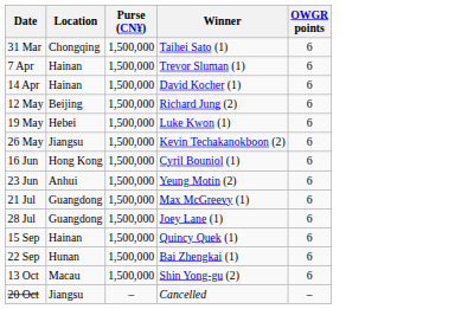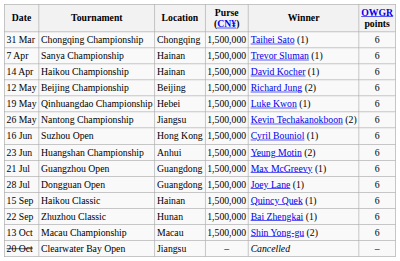+ column: Tournament | Chongqing Championship | Sanya Championship | Haikou Championship | Beijing Championship | Qinhuangdao Championship | Nantong Championship | Suzhou Open | Huangshan Championship | Guangzhou Open | Dongguan Open | Haikou Classic | Zhuzhou Classic | Macau Championship | Clearwater Bay Open
